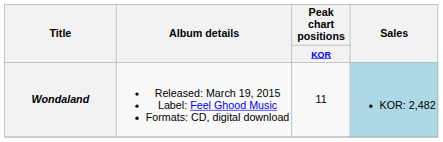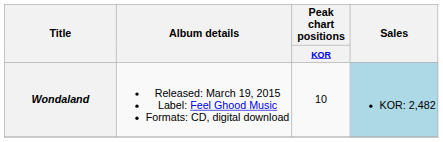Wondaland | Peak chart positions / KOR: 11 -> 10
